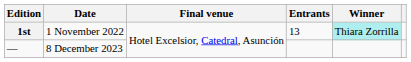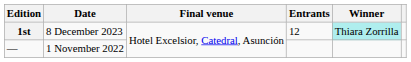1st | Date: 1 November 2022 -> 8 December 2023
1st | Entrants: 13 -> 12
— | Date: 8 December 2023 -> 1 November 2022
